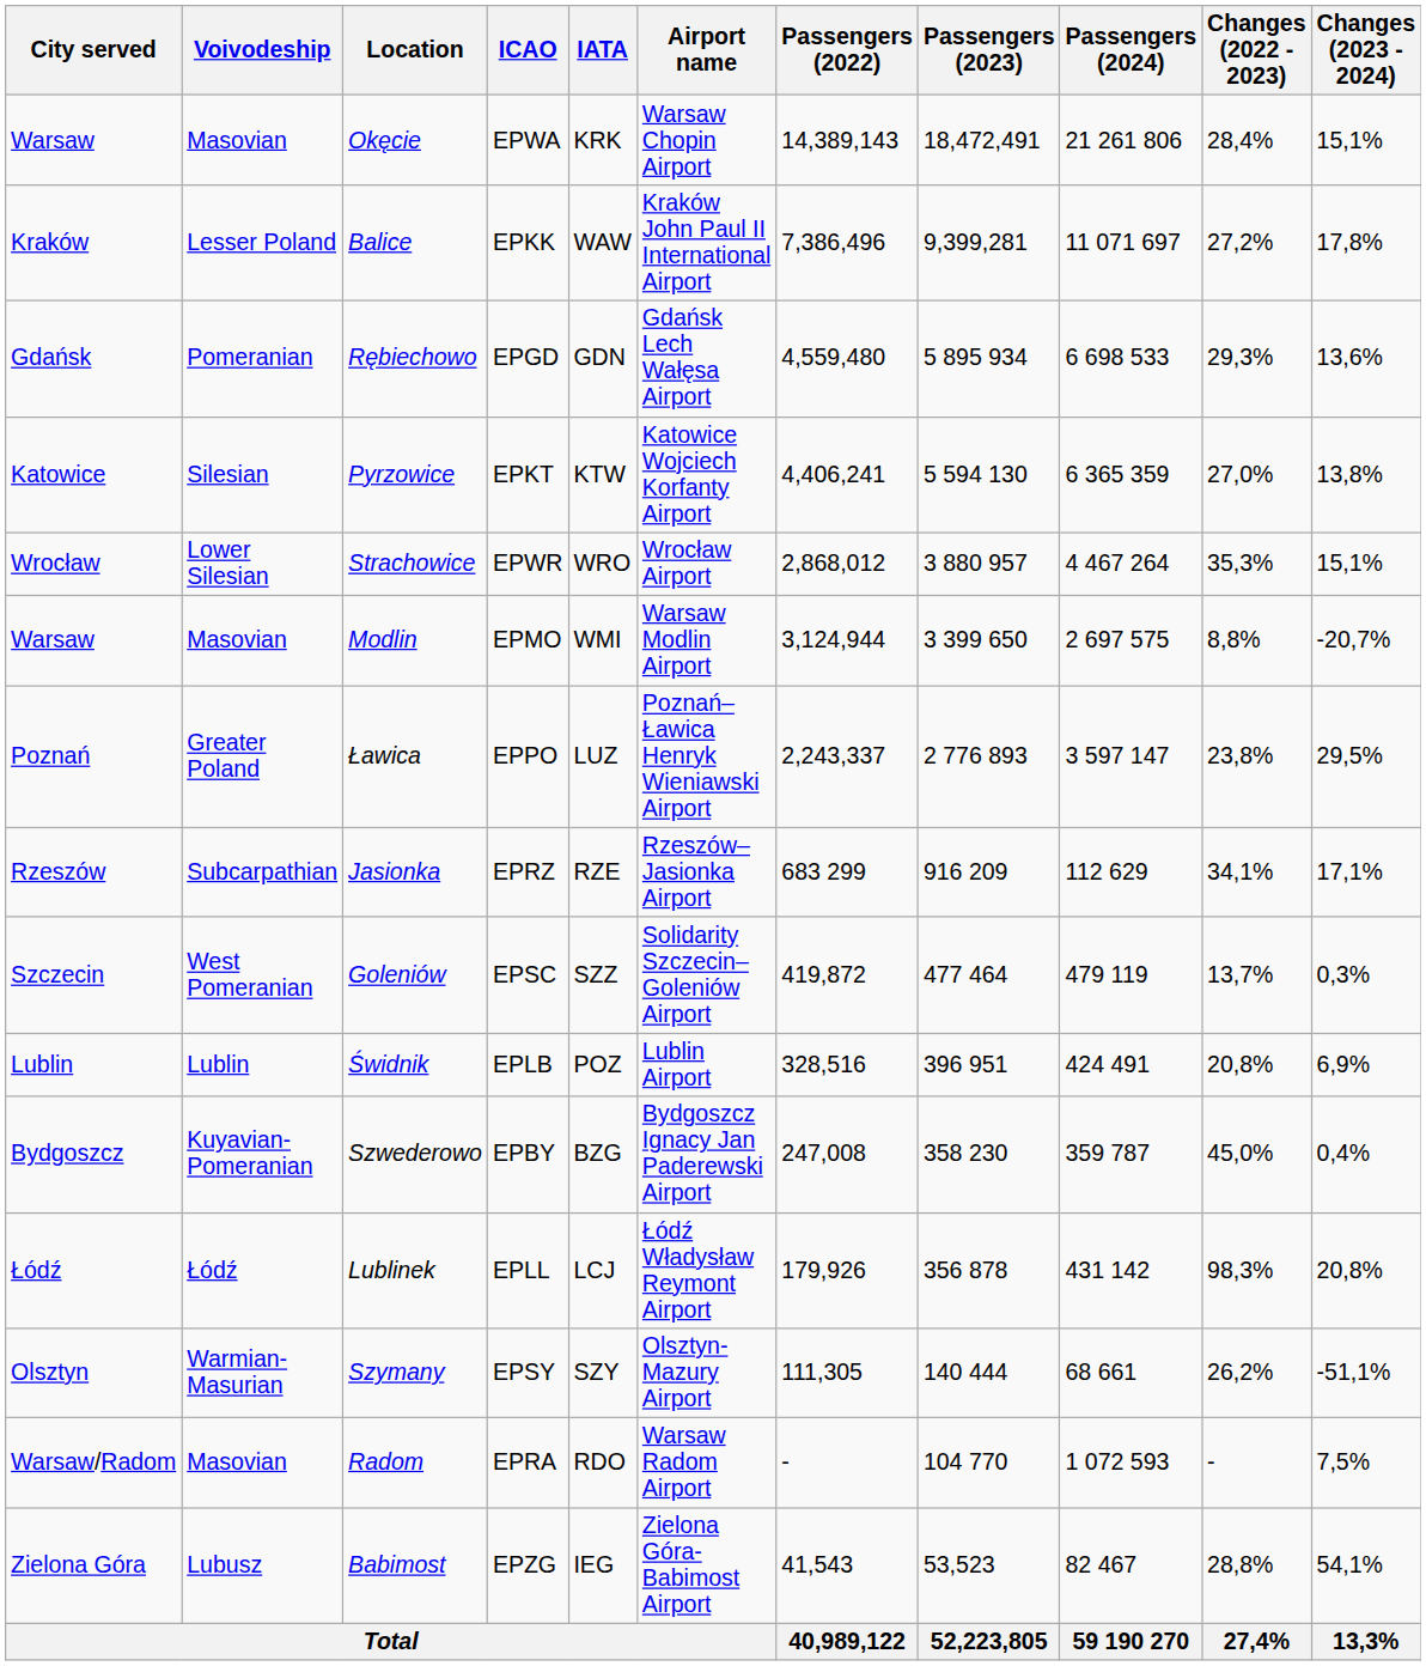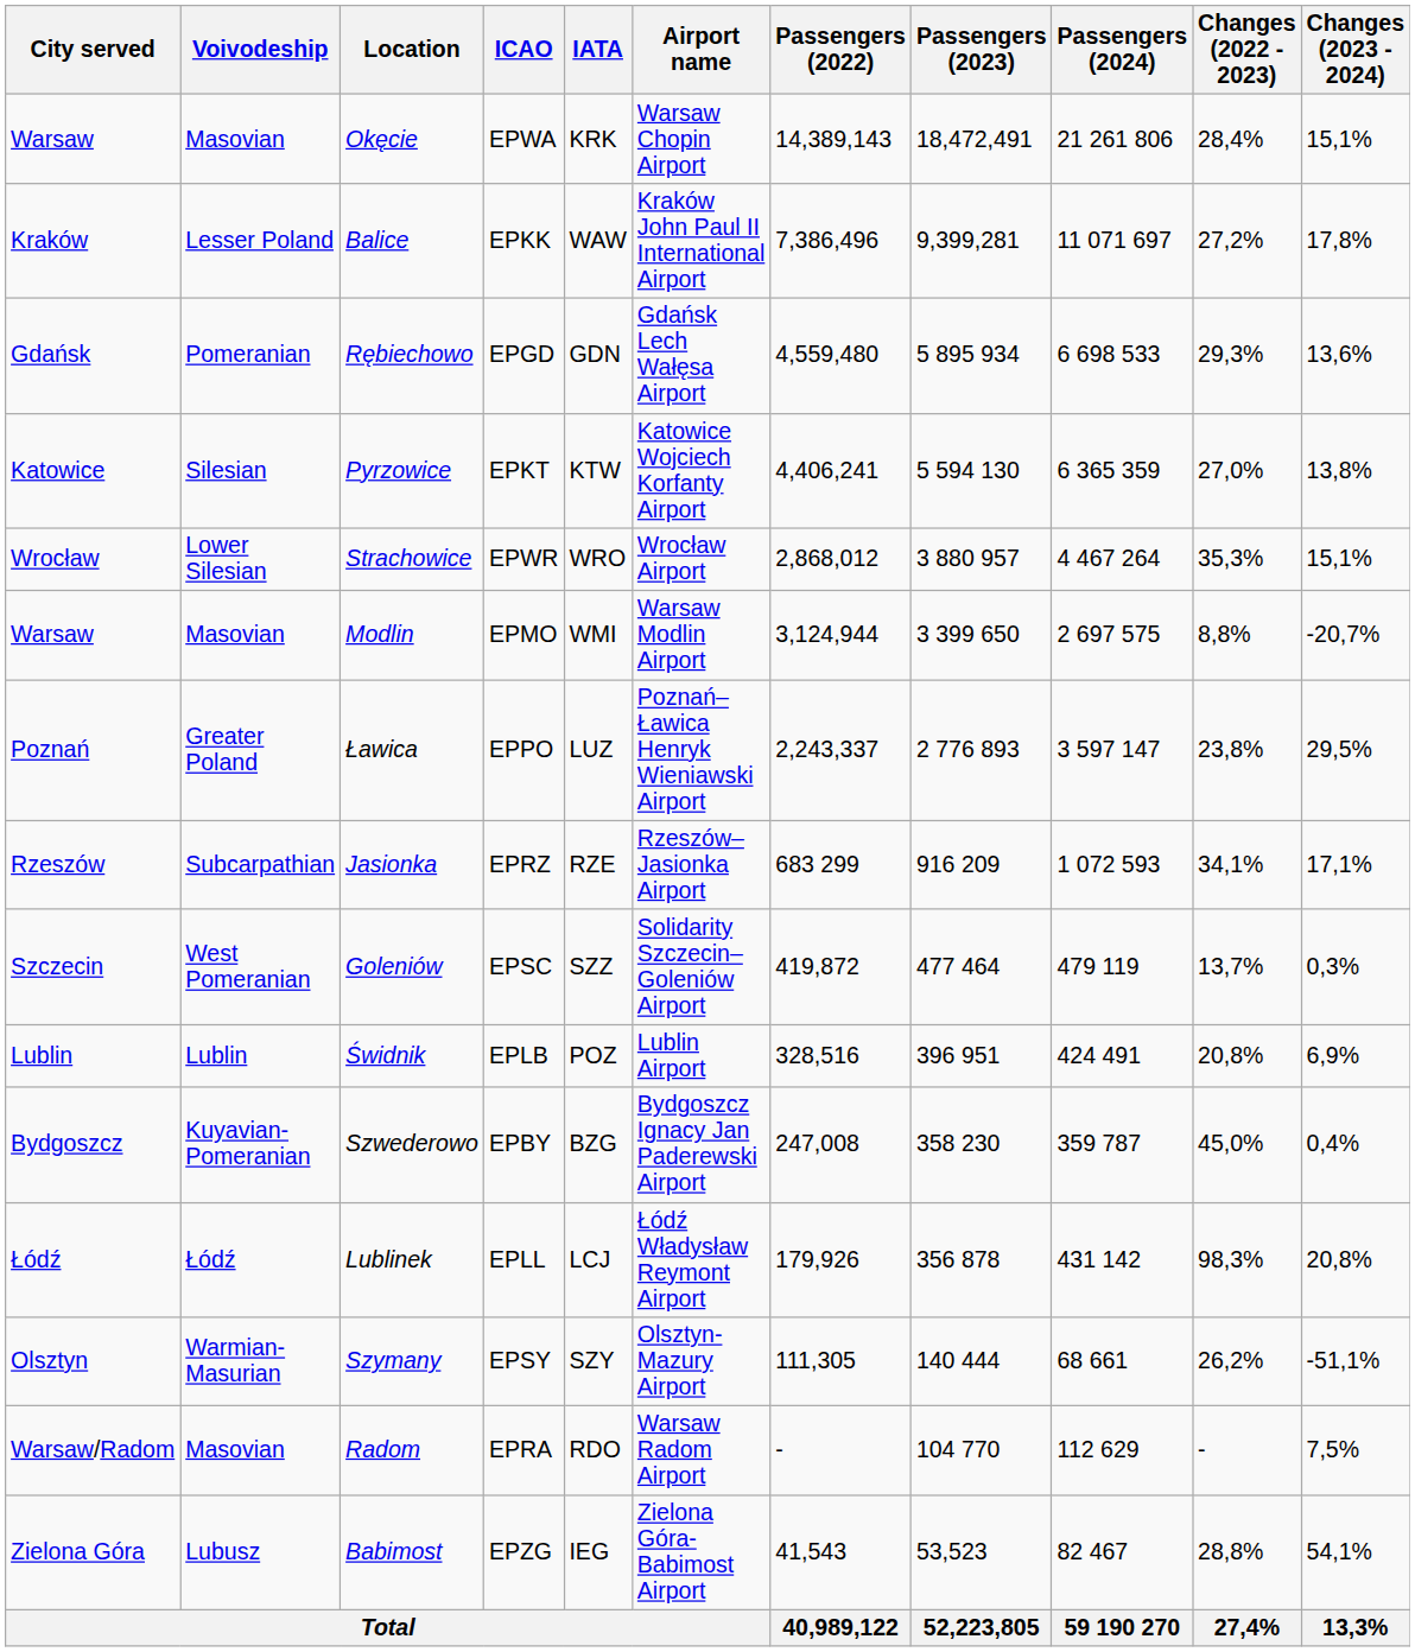Jasionka | Passengers (2024): 112 629 -> 1 072 593
Radom | Passengers (2024): 1 072 593 -> 112 629
